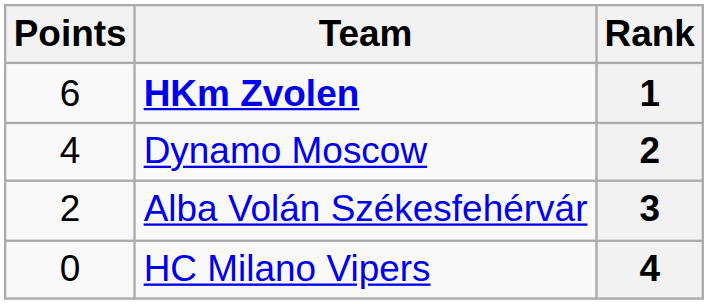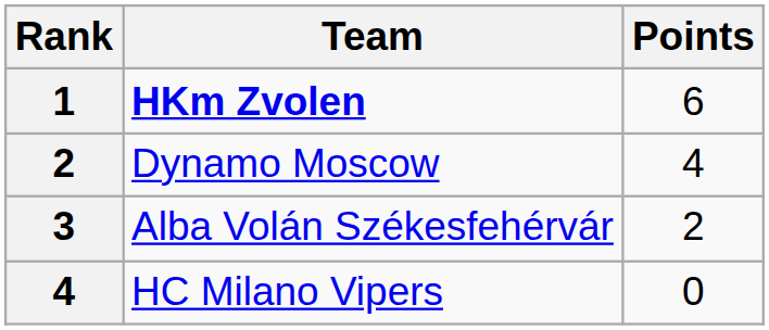columns swapped: Rank <-> Points
